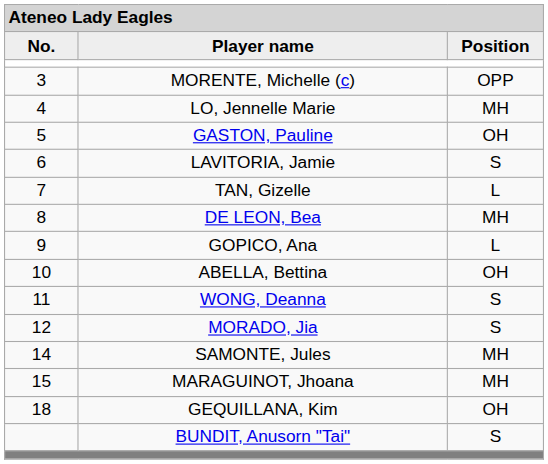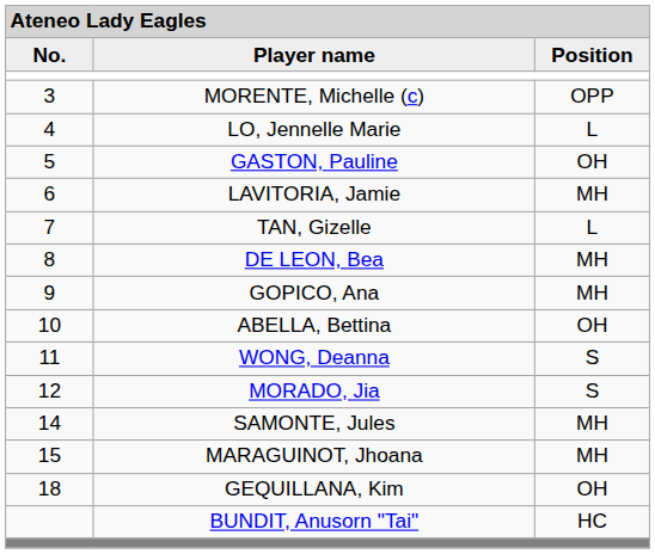LO, Jennelle Marie | column 3: MH -> L
LAVITORIA, Jamie | column 3: S -> MH
GOPICO, Ana | column 3: L -> MH
BUNDIT, Anusorn "Tai" | column 3: S -> HC
